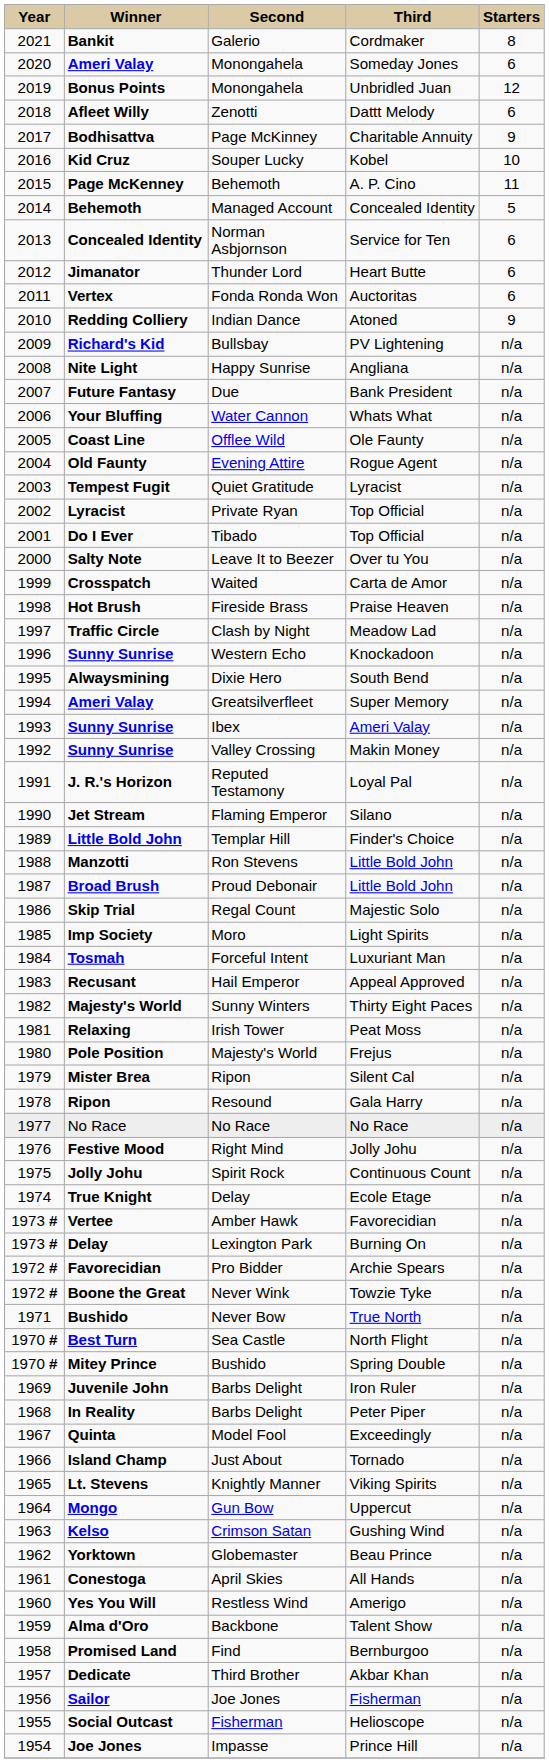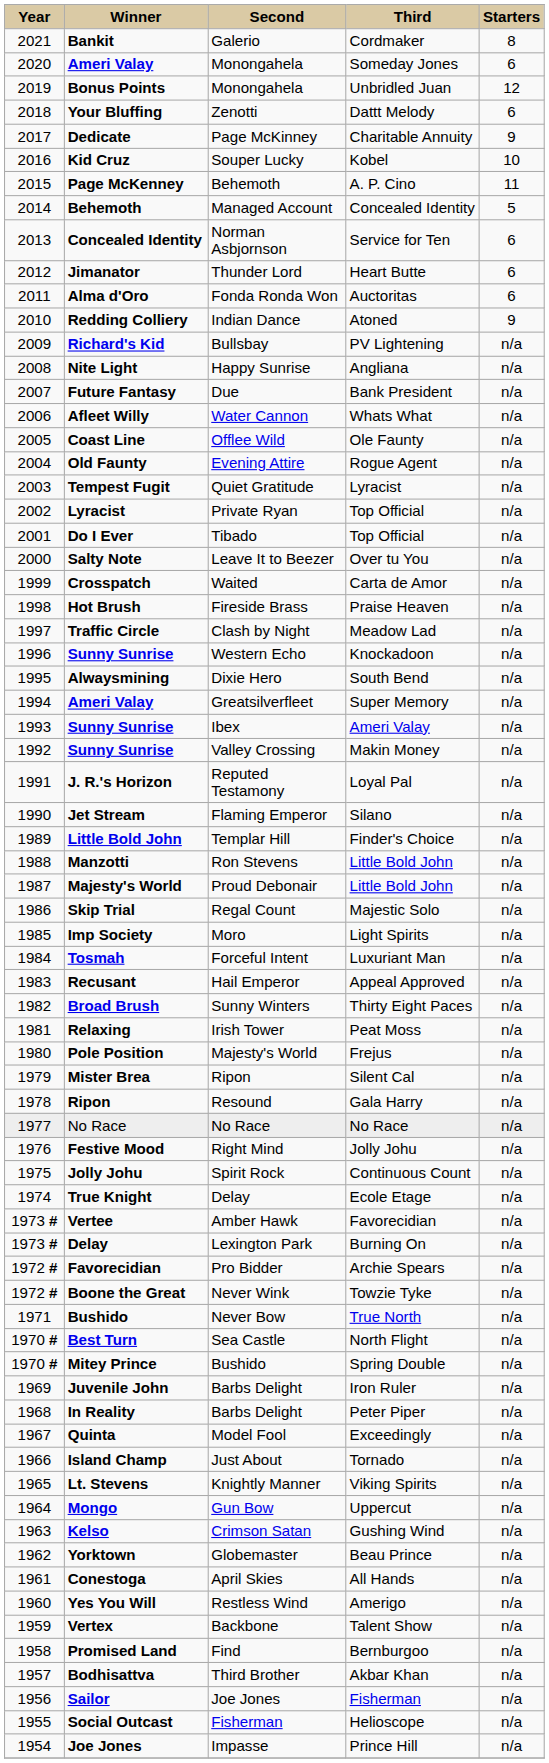Zenotti | column 2: Afleet Willy -> Your Bluffing
Page McKinney | column 2: Bodhisattva -> Dedicate
Fonda Ronda Won | column 2: Vertex -> Alma d'Oro
Water Cannon | column 2: Your Bluffing -> Afleet Willy
Proud Debonair | column 2: Broad Brush -> Majesty's World
Sunny Winters | column 2: Majesty's World -> Broad Brush
Backbone | column 2: Alma d'Oro -> Vertex
Third Brother | column 2: Dedicate -> Bodhisattva
